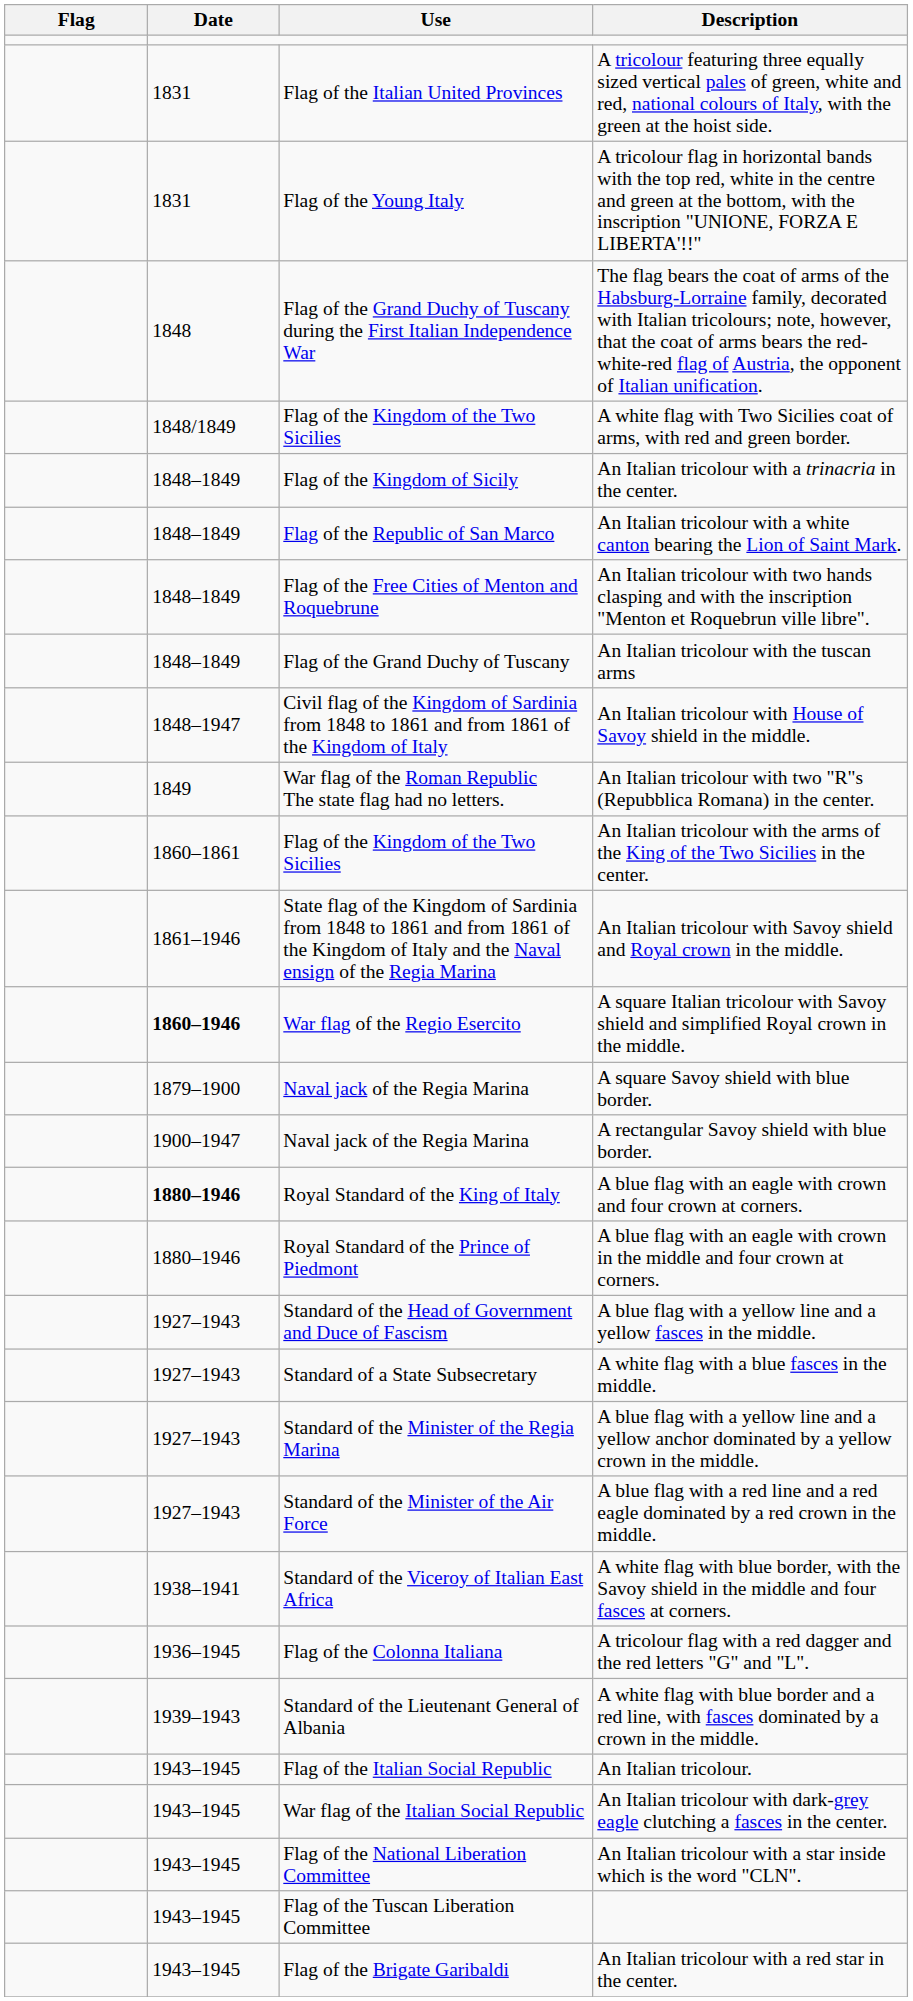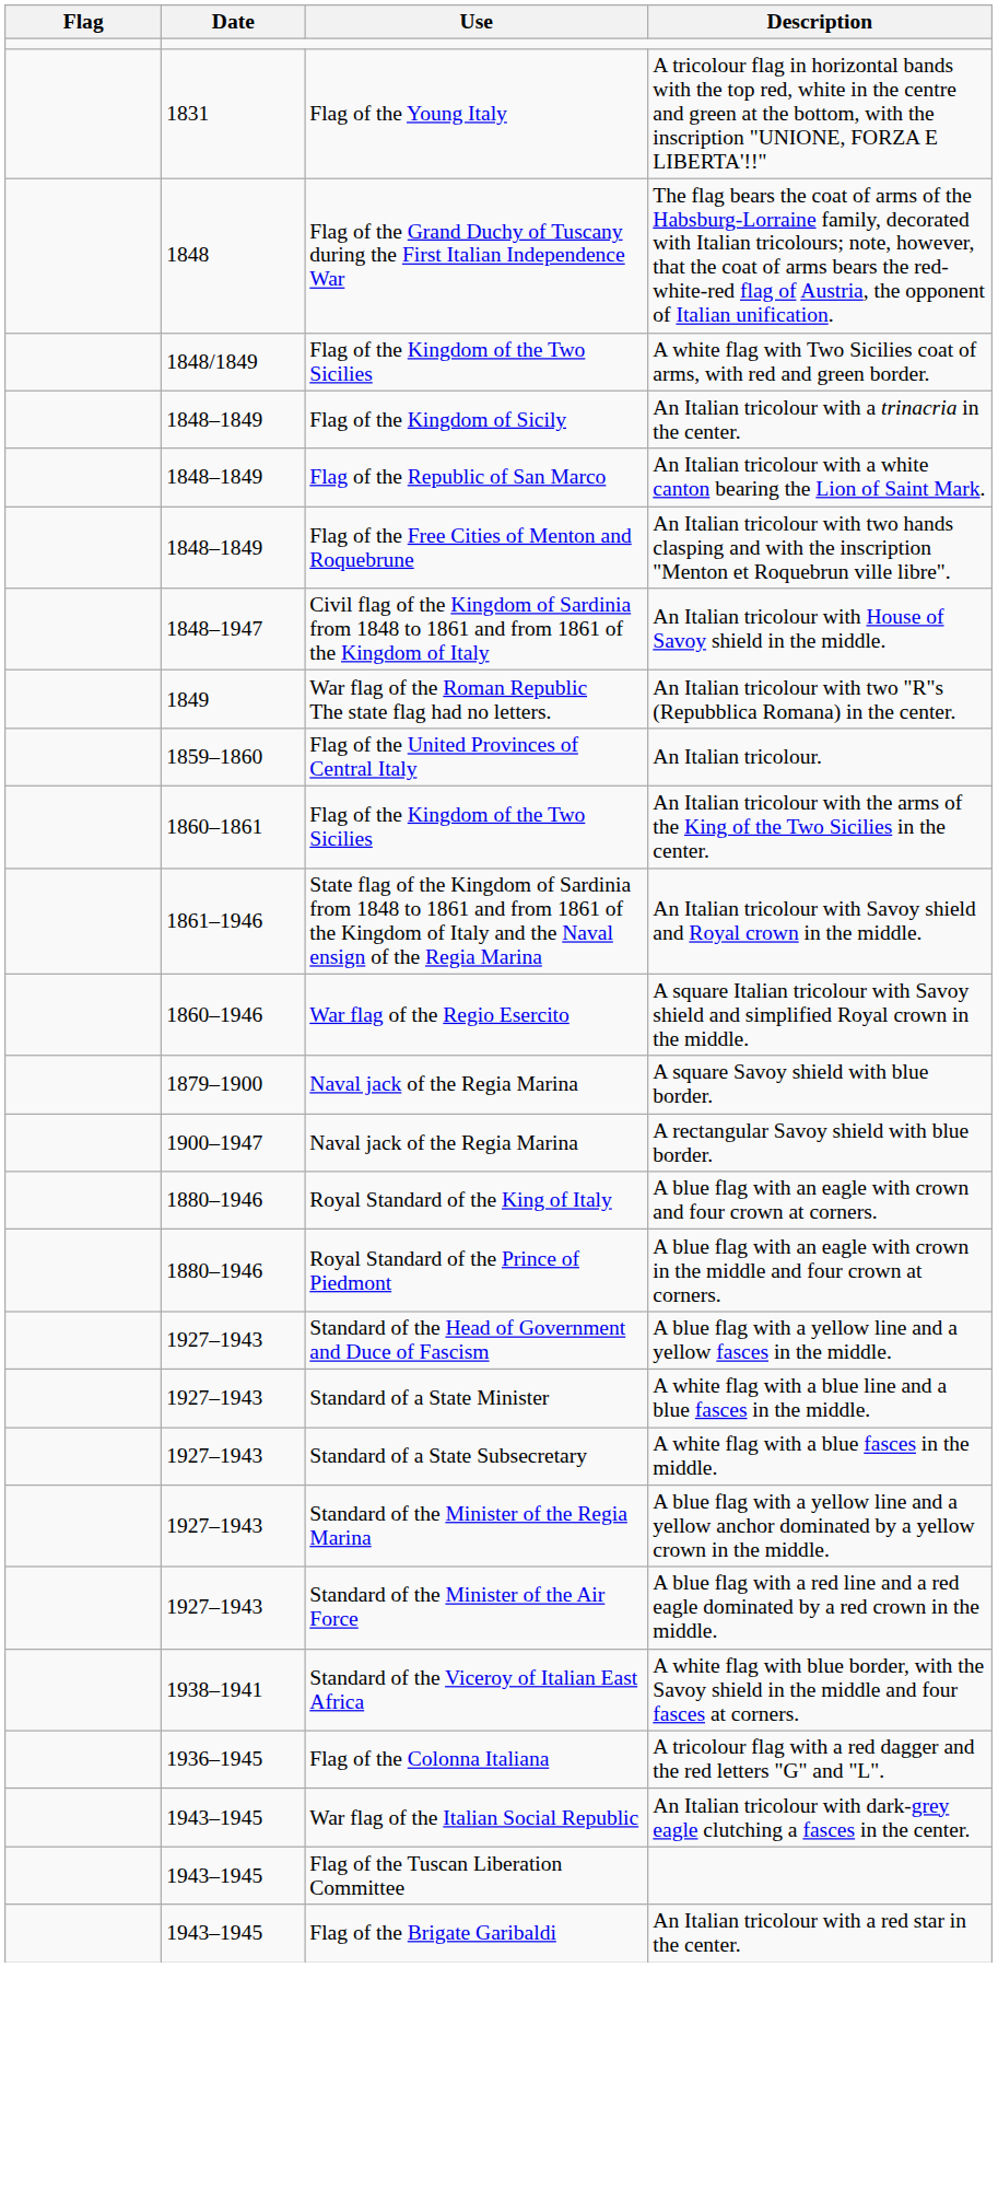- row: 1831 | Flag of the Italian United Provinces | A tricolour featuring three equally sized vertical pales of green, white and red, national colours of Italy, with the green at the hoist side.
- row: 1848–1849 | Flag of the Grand Duchy of Tuscany | An Italian tricolour with the tuscan arms
+ row: 1859–1860 | Flag of the United Provinces of Central Italy | An Italian tricolour.
War flag of the Regio Esercito | Date: bold -> normal
Royal Standard of the King of Italy | Date: bold -> normal
+ row: 1927–1943 | Standard of a State Minister | A white flag with a blue line and a blue fasces in the middle.
- row: 1939–1943 | Standard of the Lieutenant General of Albania | A white flag with blue border and a red line, with fasces dominated by a crown in the middle.
- row: 1943–1945 | Flag of the Italian Social Republic | An Italian tricolour.
- row: 1943–1945 | Flag of the National Liberation Committee | An Italian tricolour with a star inside which is the word "CLN".
